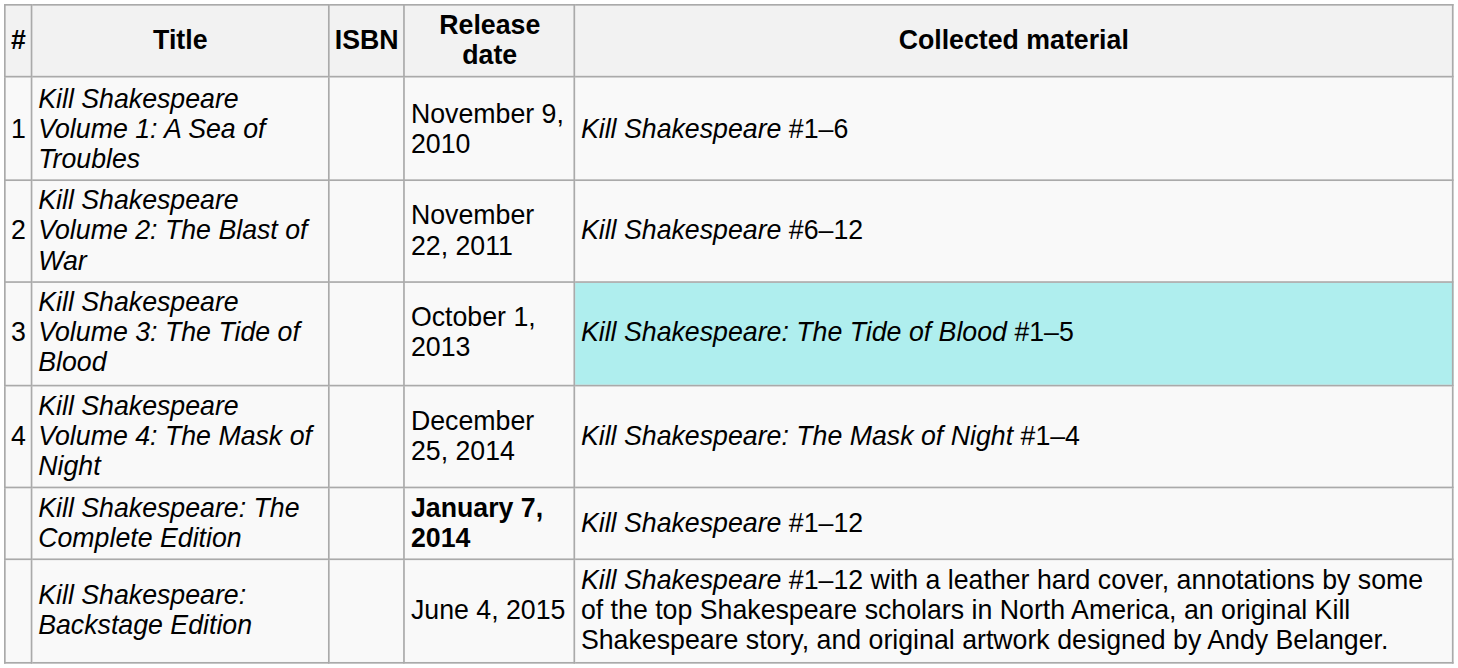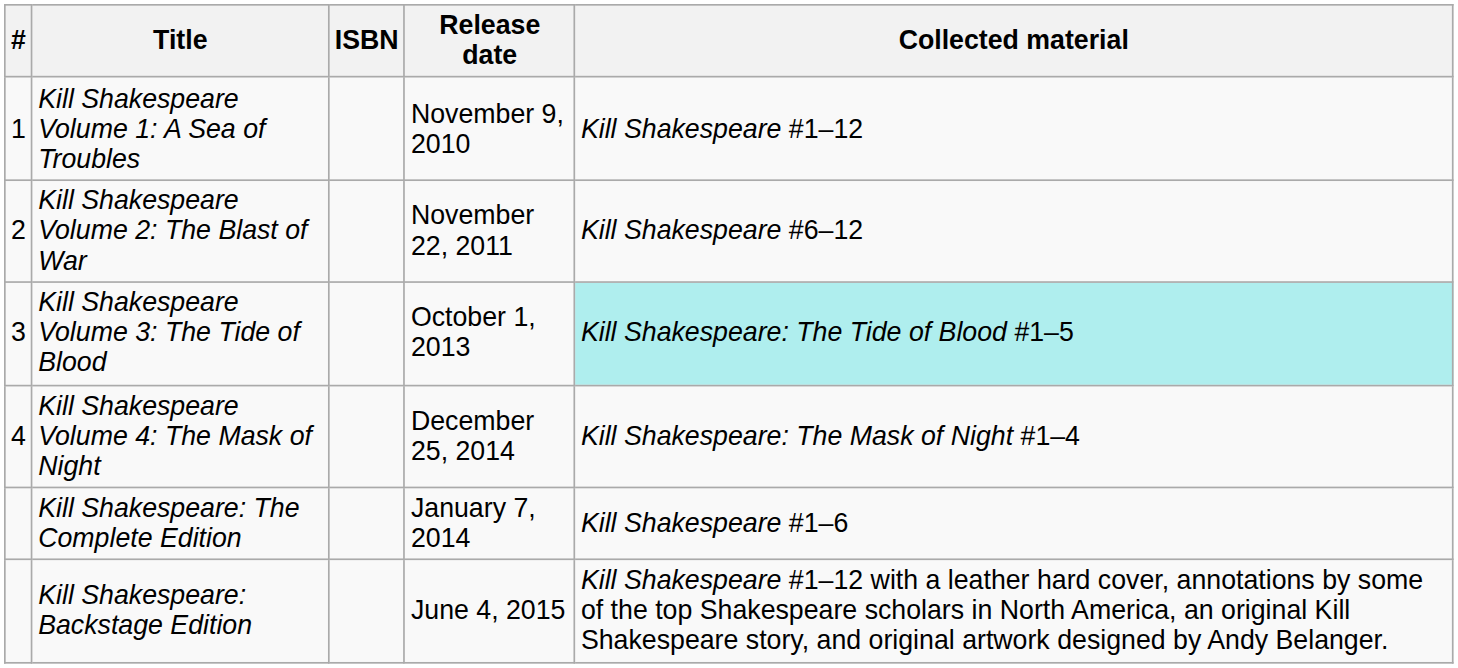Kill Shakespeare Volume 1: A Sea of Troubles | Collected material: Kill Shakespeare #1–6 -> Kill Shakespeare #1–12
Kill Shakespeare: The Complete Edition | Release date: bold -> normal
Kill Shakespeare: The Complete Edition | Collected material: Kill Shakespeare #1–12 -> Kill Shakespeare #1–6
